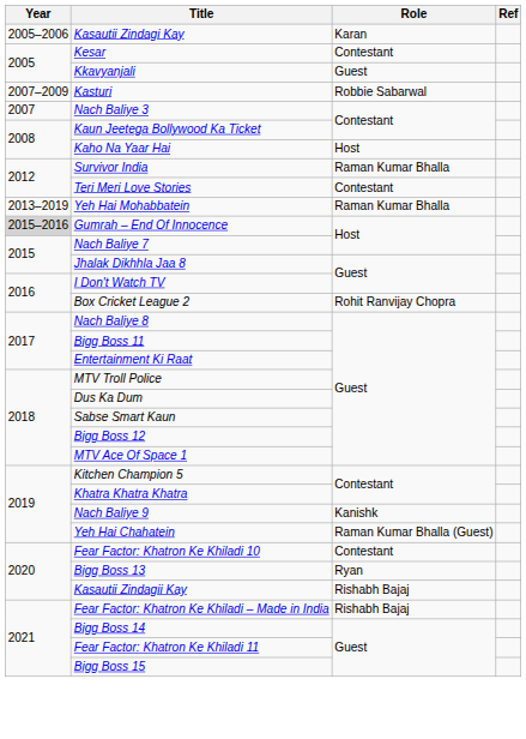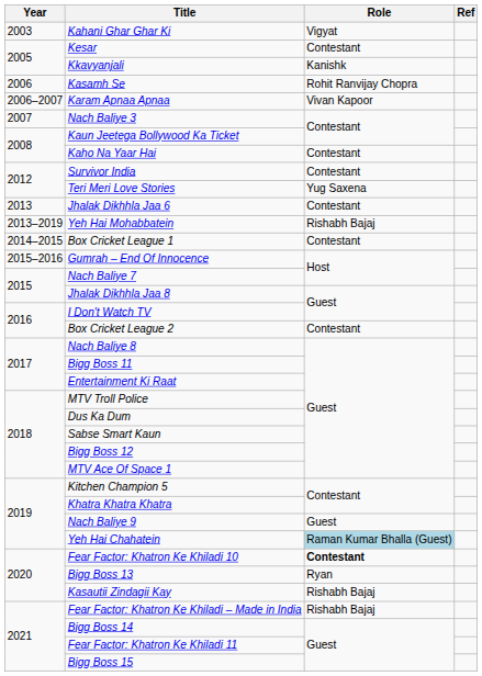+ row: 2003 | Kahani Ghar Ghar Ki | Vigyat
- row: 2005–2006 | Kasautii Zindagi Kay | Karan
Kkavyanjali | Role: Guest -> Kanishk
+ row: 2006 | Kasamh Se | Rohit Ranvijay Chopra
+ row: 2006–2007 | Karam Apnaa Apnaa | Vivan Kapoor
- row: 2007–2009 | Kasturi | Robbie Sabarwal
Kaho Na Yaar Hai | Role: Host -> Contestant
Survivor India | Role: Raman Kumar Bhalla -> Contestant
Teri Meri Love Stories | Role: Contestant -> Yug Saxena
+ row: 2013 | Jhalak Dikhhla Jaa 6 | Contestant
Yeh Hai Mohabbatein | Role: Raman Kumar Bhalla -> Rishabh Bajaj
+ row: 2014–2015 | Box Cricket League 1 | Contestant
Gumrah – End Of Innocence | Year: lightgrey background -> no background
Box Cricket League 2 | Role: Rohit Ranvijay Chopra -> Contestant
Nach Baliye 9 | Role: Kanishk -> Guest
Yeh Hai Chahatein | Role: no background -> lightblue background
Fear Factor: Khatron Ke Khiladi 10 | Role: normal -> bold
